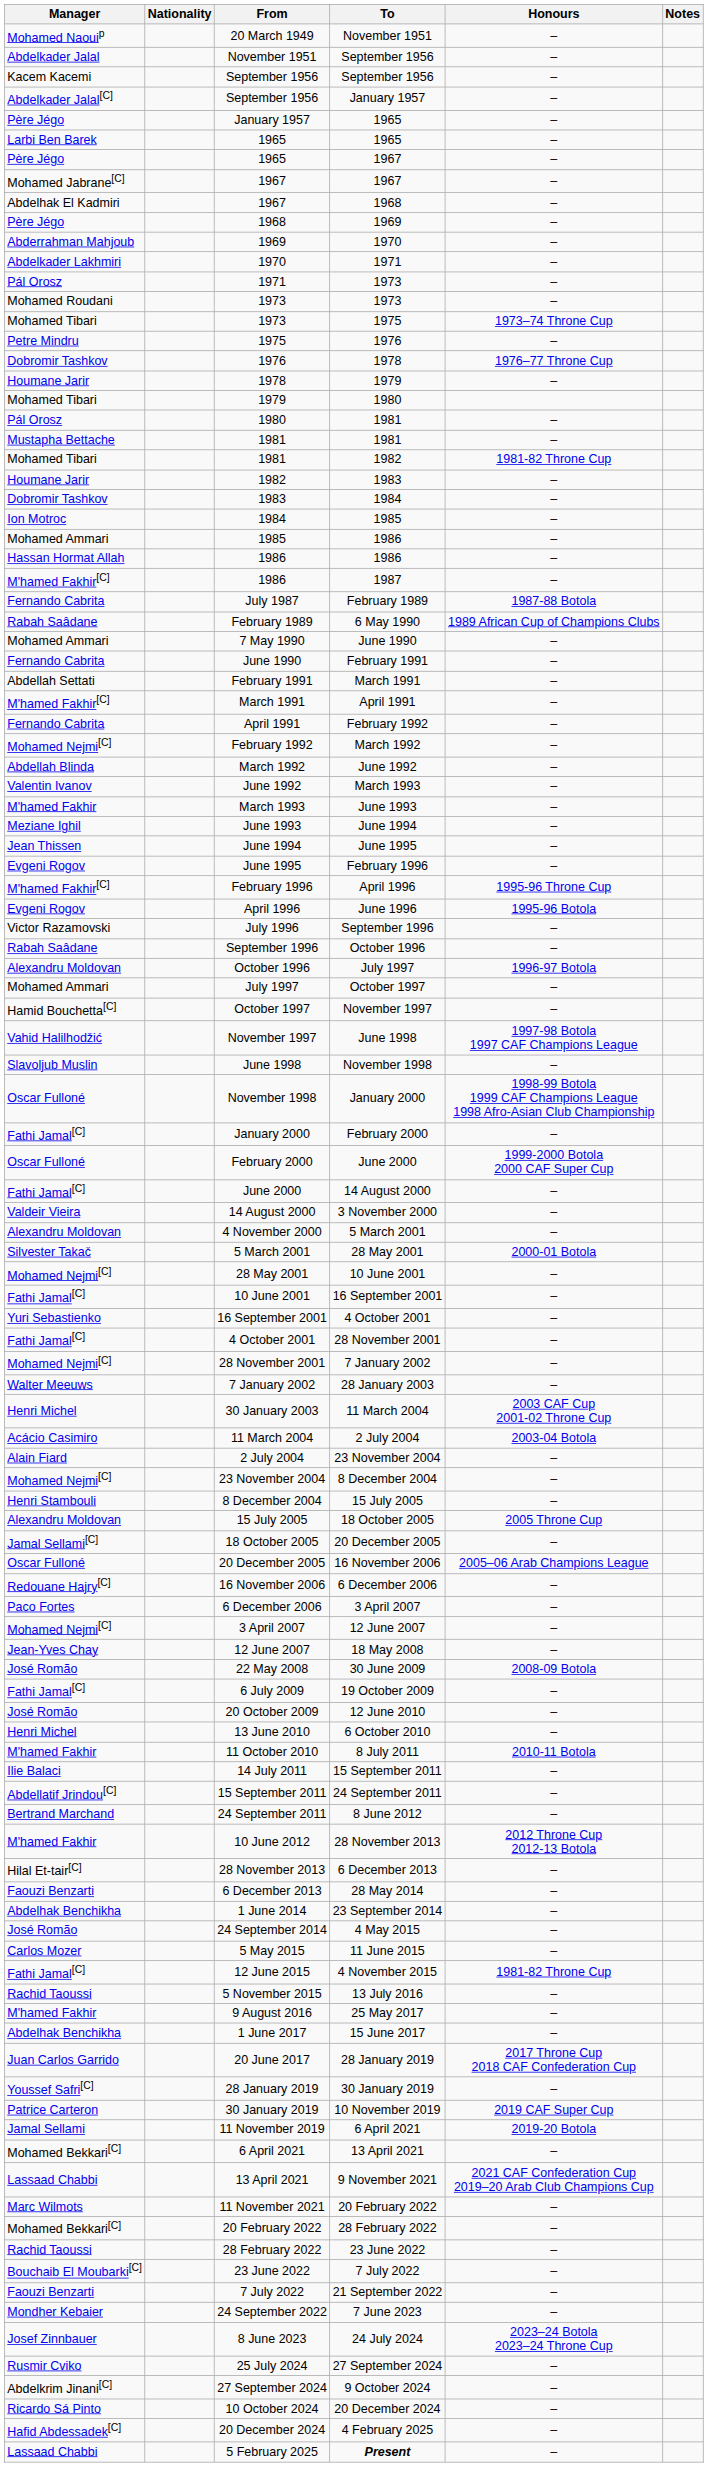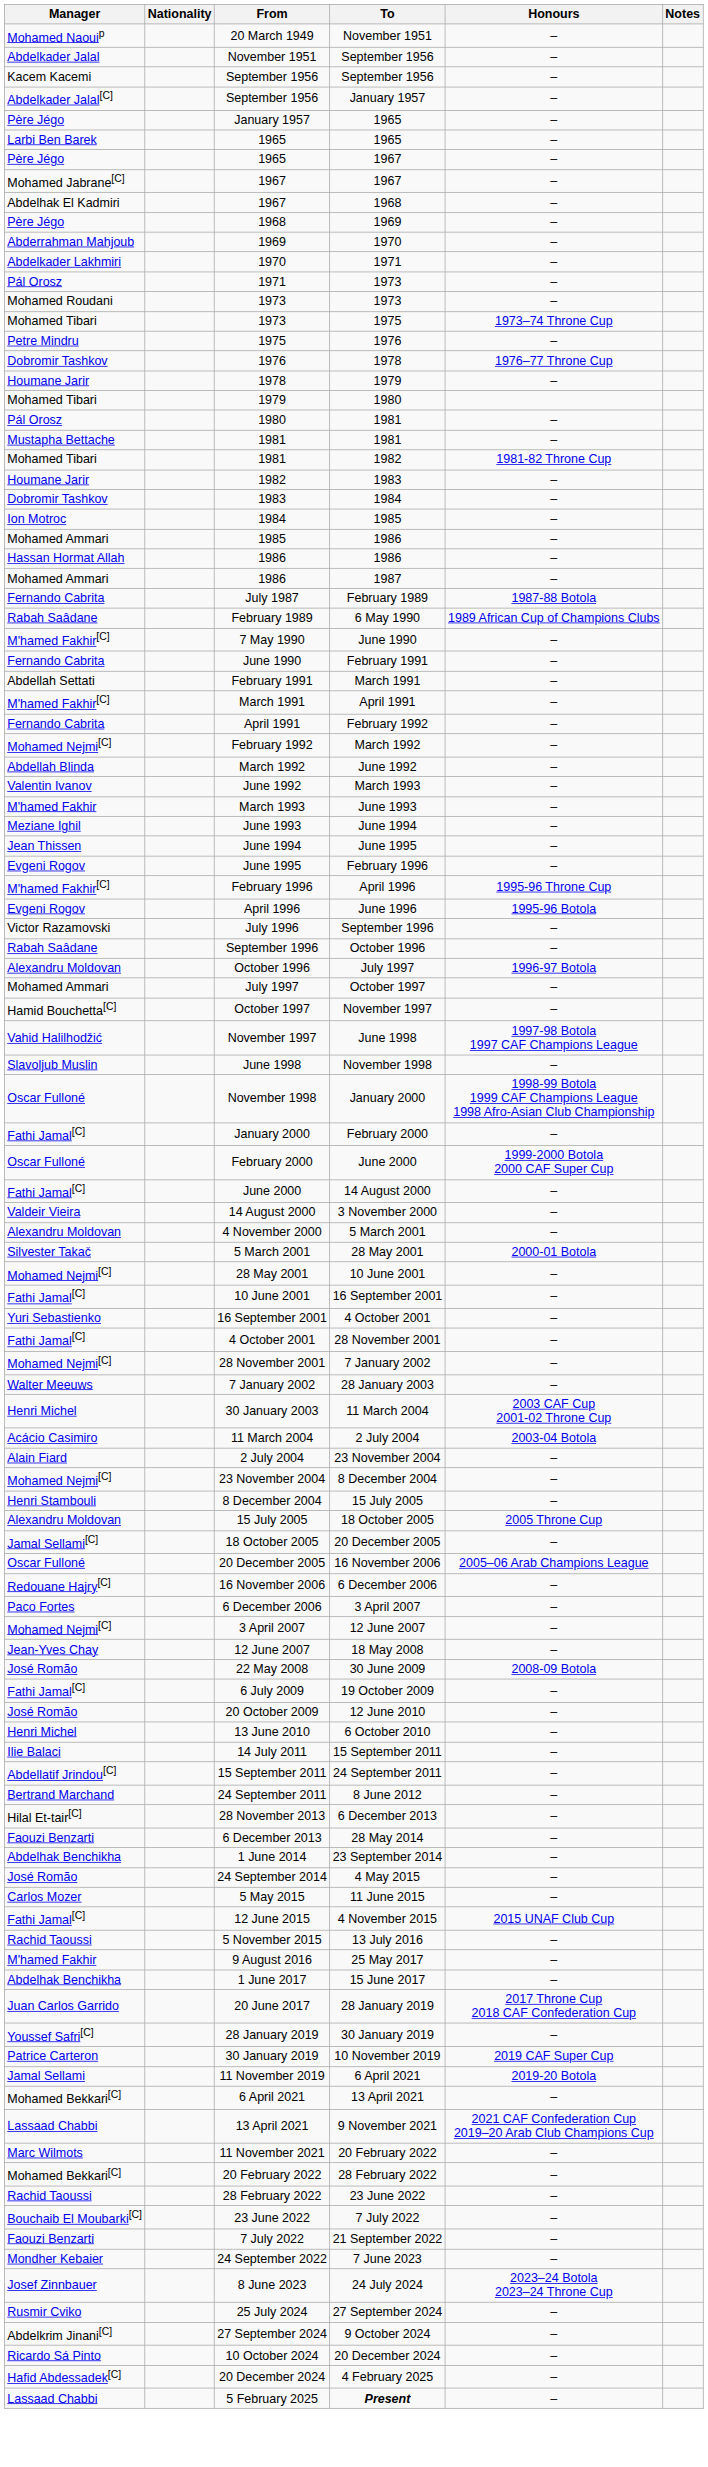1986 / 1987 | Manager: M'hamed Fakhir[C] -> Mohamed Ammari
7 May 1990 | Manager: Mohamed Ammari -> M'hamed Fakhir[C]
- row: M'hamed Fakhir | 11 October 2010 | 8 July 2011 | 2010-11 Botola
- row: M'hamed Fakhir | 10 June 2012 | 28 November 2013 | 2012 Throne Cup 2012-13 Botola
12 June 2015 | Honours: 1981-82 Throne Cup -> 2015 UNAF Club Cup
